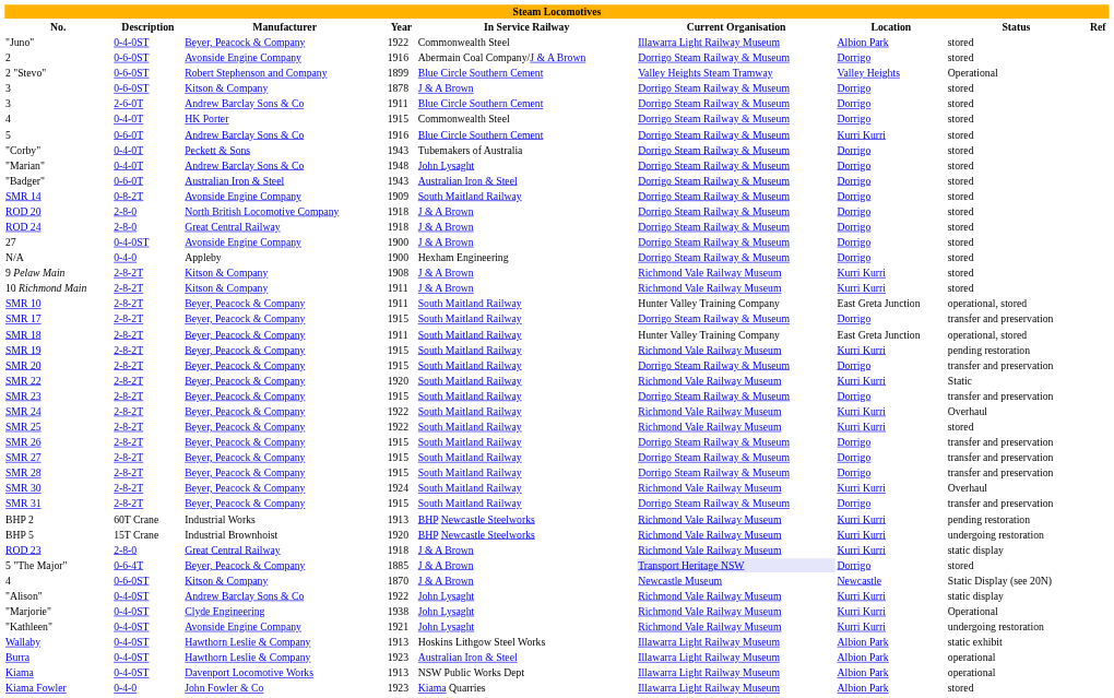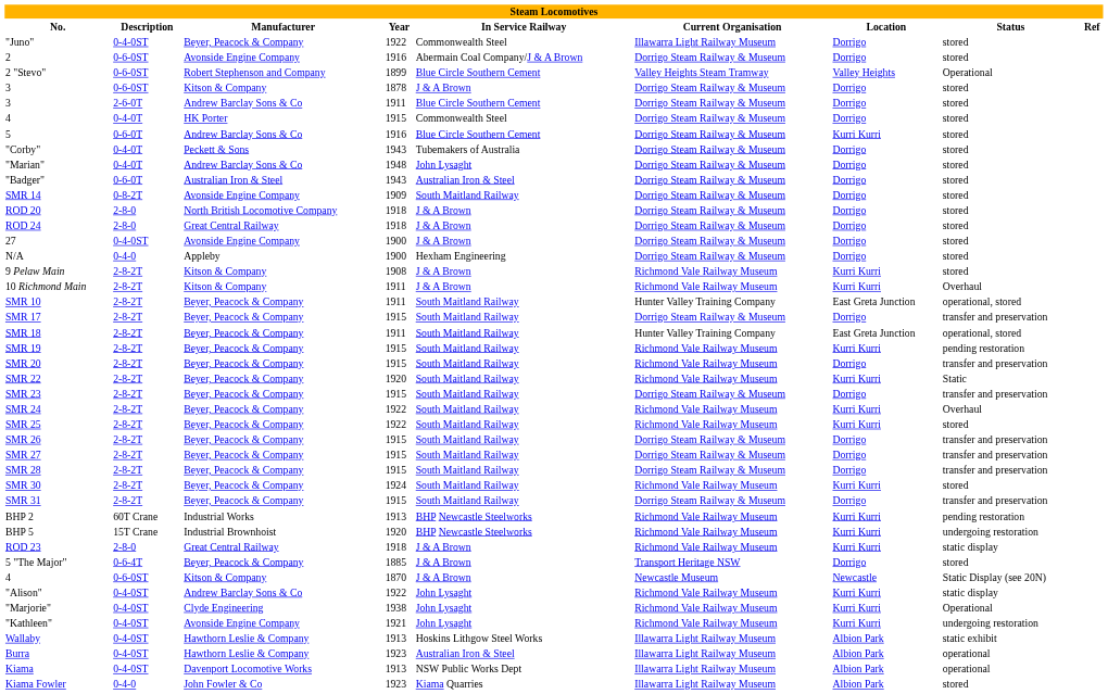"Juno" | Location: Albion Park -> Dorrigo
10 Richmond Main | Status: stored -> Overhaul
SMR 20 | Current Organisation: Dorrigo Steam Railway & Museum -> Richmond Vale Railway Museum
SMR 30 | Status: Overhaul -> stored
5 "The Major" | Current Organisation: lavender background -> no background
